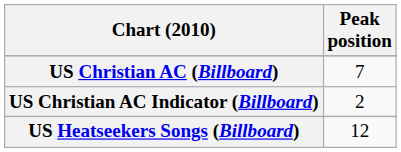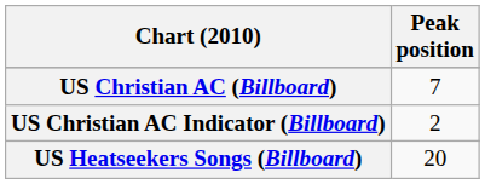US Heatseekers Songs (Billboard) | Peak position: 12 -> 20
